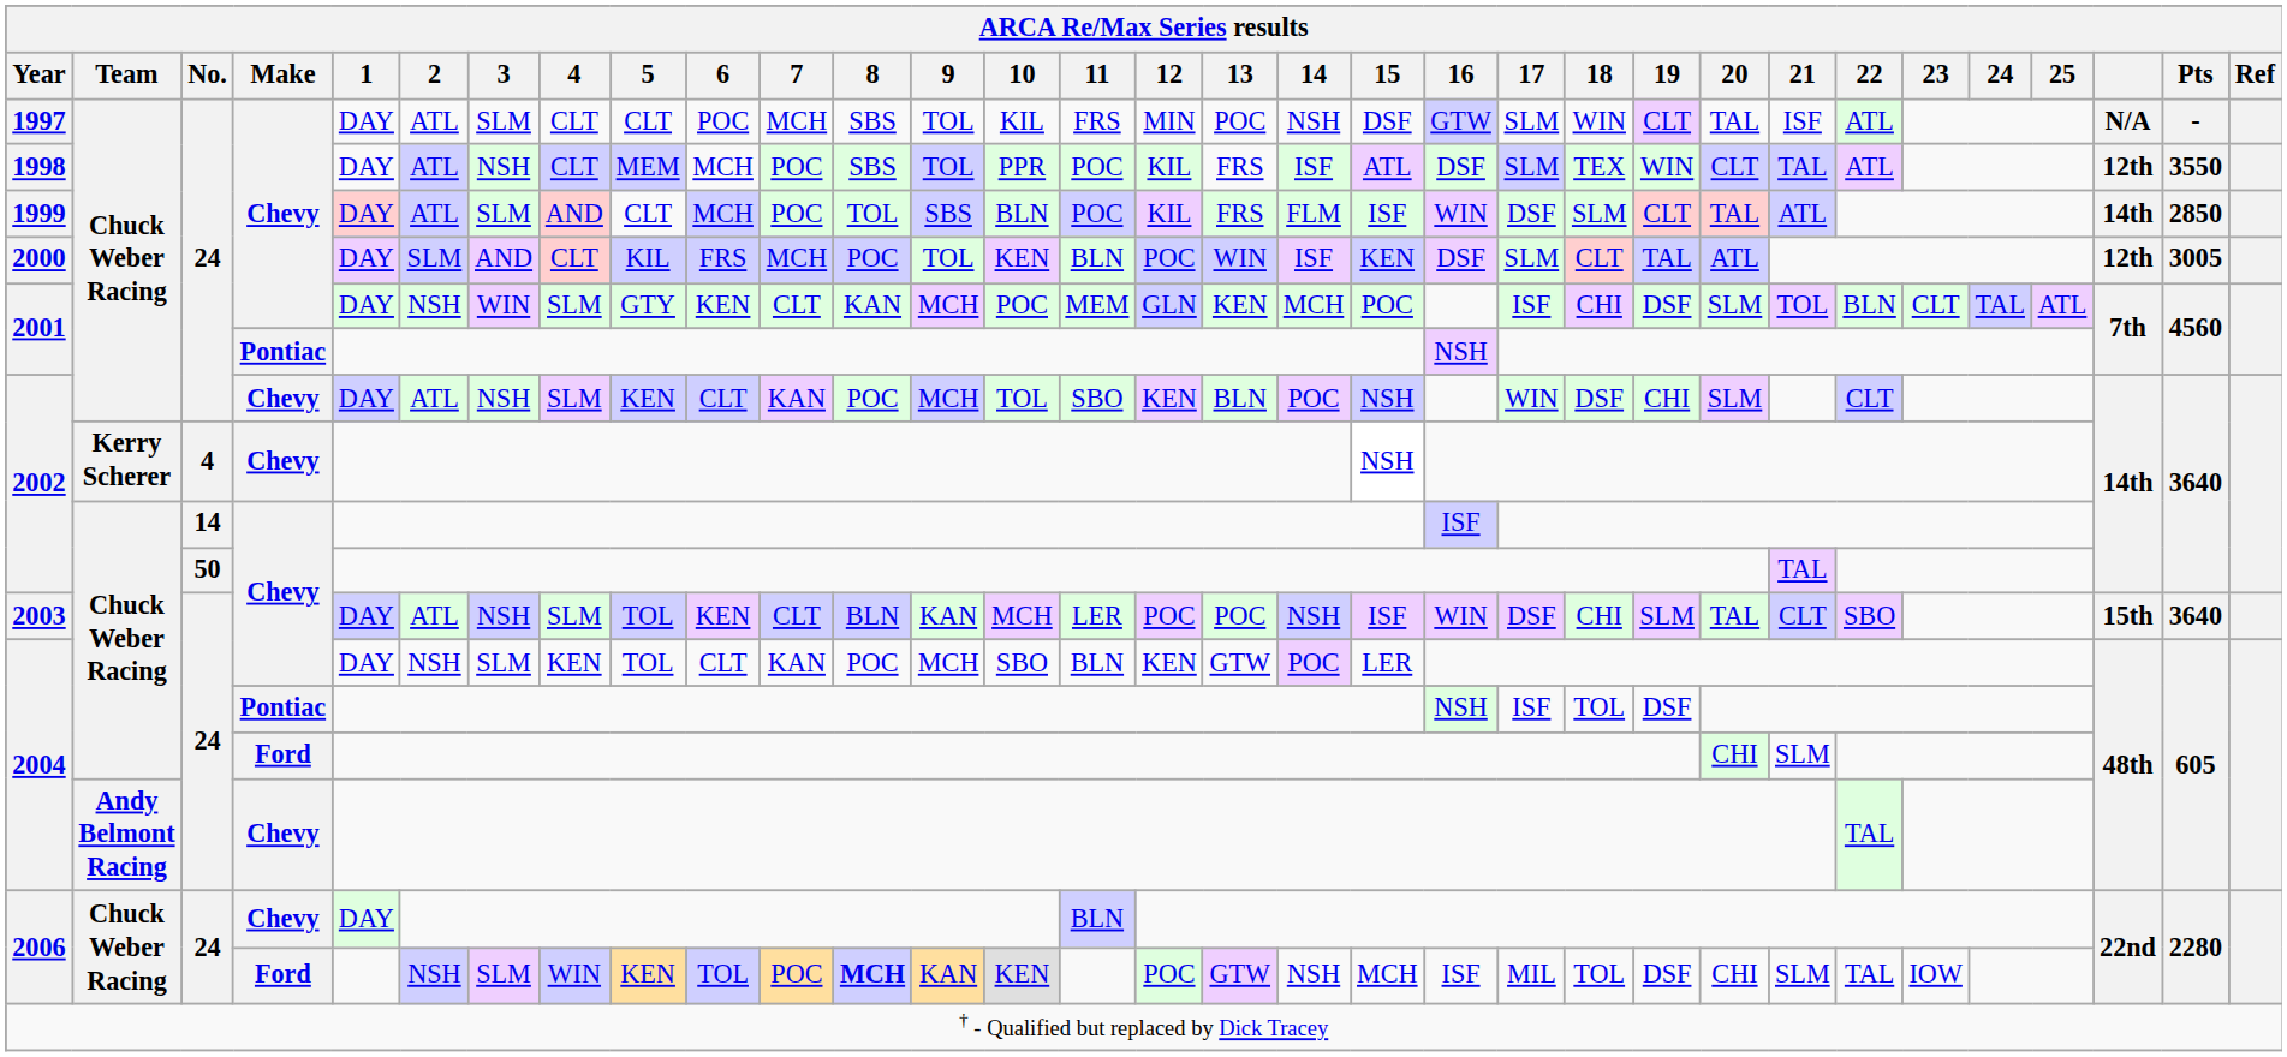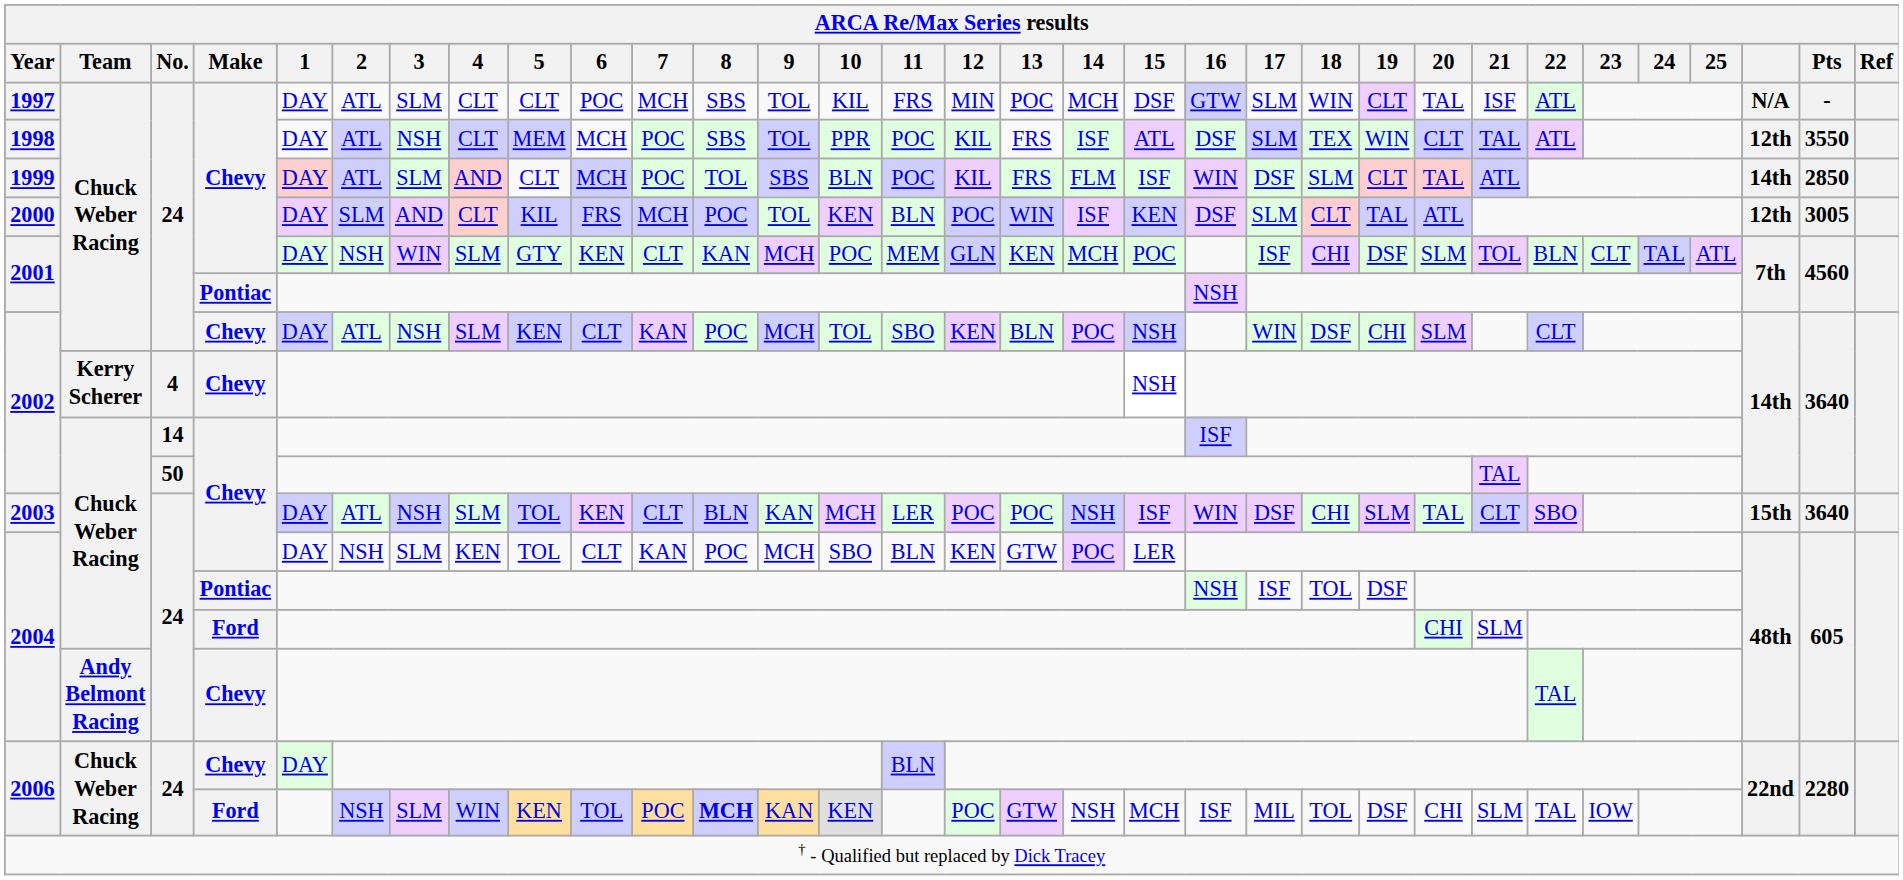1997 | 14: NSH -> MCH
